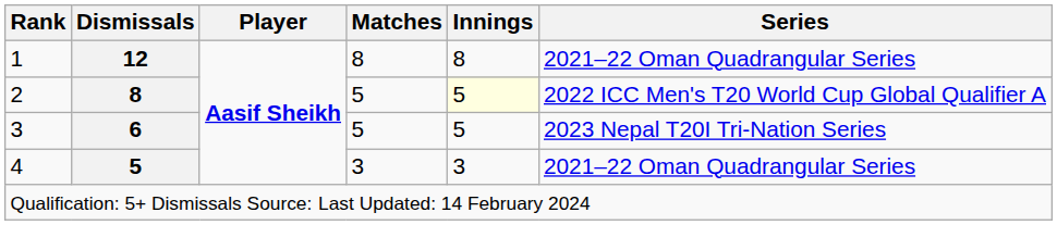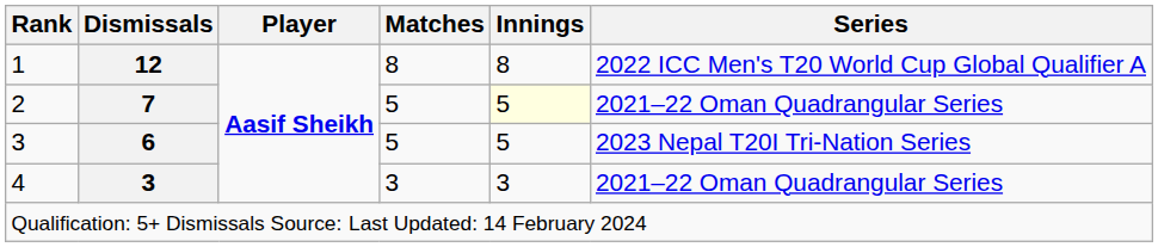1 | Series: 2021–22 Oman Quadrangular Series -> 2022 ICC Men's T20 World Cup Global Qualifier A
2 | Dismissals: 8 -> 7
2 | Series: 2022 ICC Men's T20 World Cup Global Qualifier A -> 2021–22 Oman Quadrangular Series
4 | Dismissals: 5 -> 3
